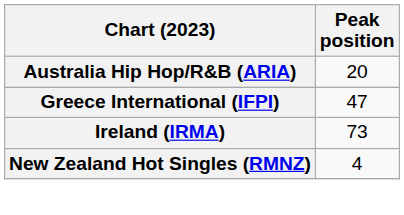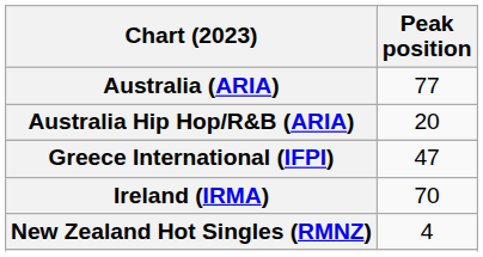+ row: Australia (ARIA) | 77
Ireland (IRMA) | Peak position: 73 -> 70
